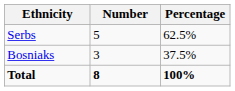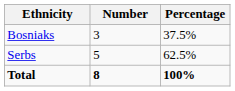rows swapped: Serbs <-> Bosniaks
